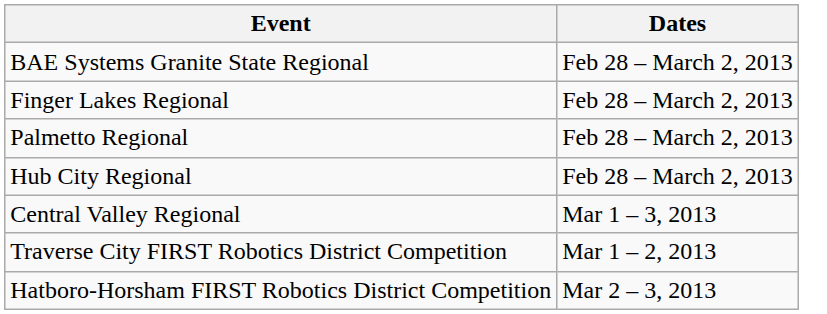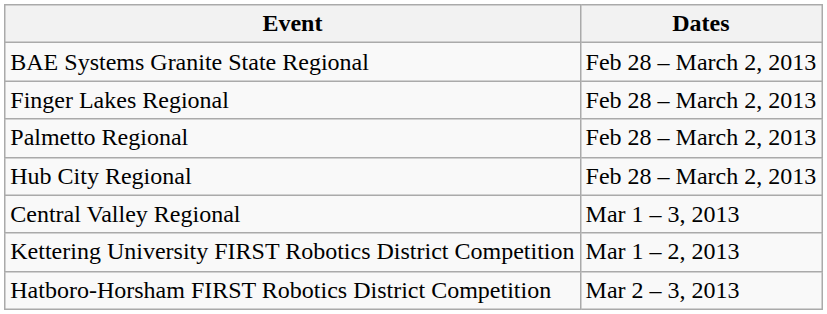+ row: Kettering University FIRST Robotics District Competition | Mar 1 – 2, 2013
- row: Traverse City FIRST Robotics District Competition | Mar 1 – 2, 2013
